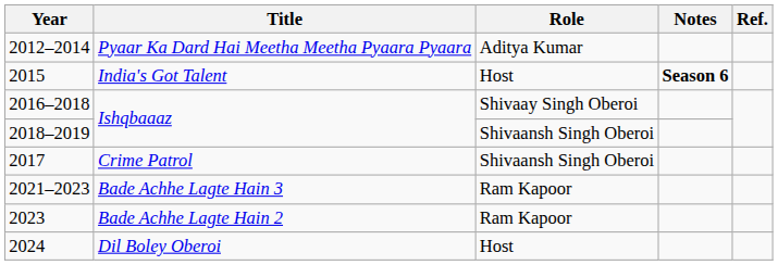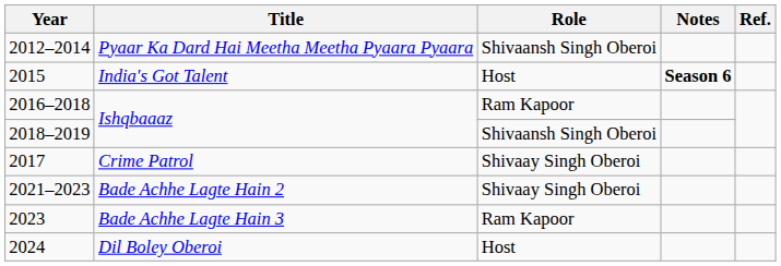2012–2014 | Role: Aditya Kumar -> Shivaansh Singh Oberoi
2016–2018 | Role: Shivaay Singh Oberoi -> Ram Kapoor
2017 | Role: Shivaansh Singh Oberoi -> Shivaay Singh Oberoi
2021–2023 | Title: Bade Achhe Lagte Hain 3 -> Bade Achhe Lagte Hain 2
2021–2023 | Role: Ram Kapoor -> Shivaay Singh Oberoi
2023 | Title: Bade Achhe Lagte Hain 2 -> Bade Achhe Lagte Hain 3
